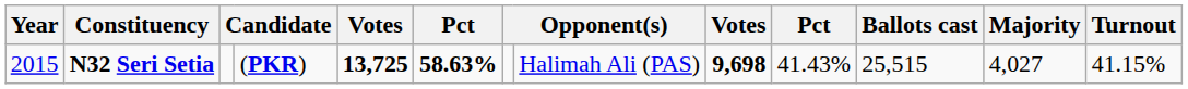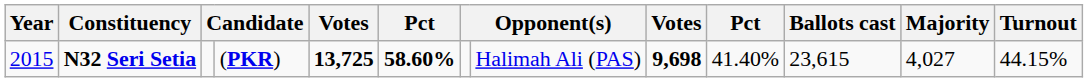N32 Seri Setia | column 6: 58.63% -> 58.60%
N32 Seri Setia | column 10: 41.43% -> 41.40%
N32 Seri Setia | Ballots cast: 25,515 -> 23,615
N32 Seri Setia | Turnout: 41.15% -> 44.15%
